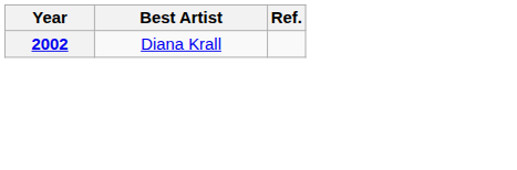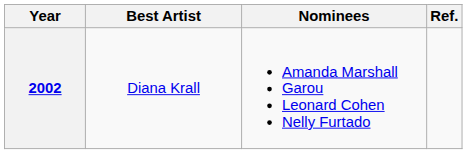+ column: Nominees | Amanda Marshall Garou Leonard Cohen Nelly Furtado
